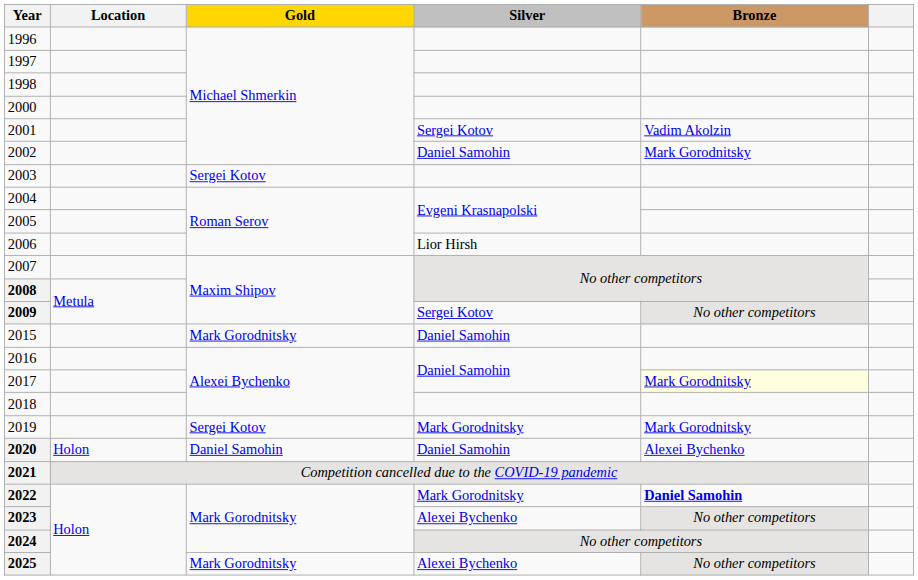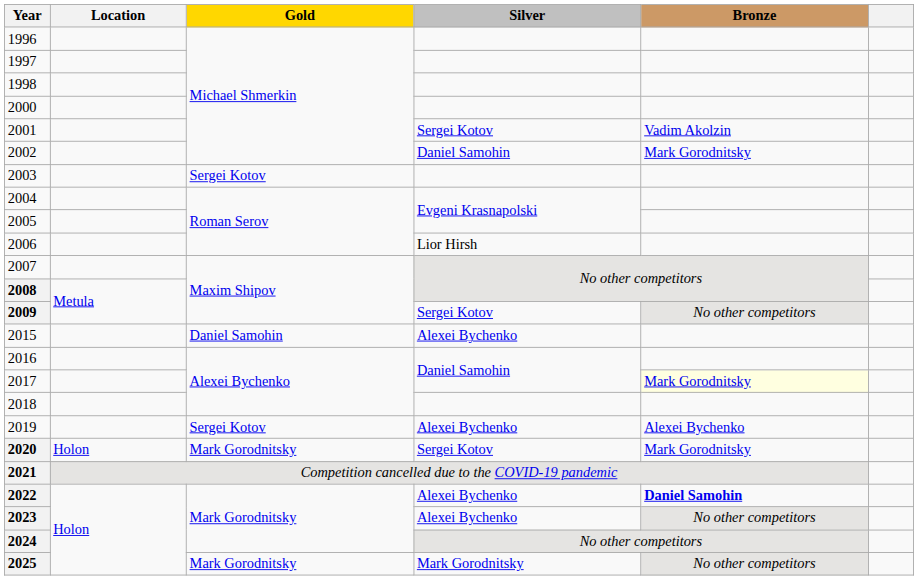2015 | Gold: Mark Gorodnitsky -> Daniel Samohin
2015 | Silver: Daniel Samohin -> Alexei Bychenko
2019 | Silver: Mark Gorodnitsky -> Alexei Bychenko
2019 | Bronze: Mark Gorodnitsky -> Alexei Bychenko
2020 | Gold: Daniel Samohin -> Mark Gorodnitsky
2020 | Silver: Daniel Samohin -> Sergei Kotov
2020 | Bronze: Alexei Bychenko -> Mark Gorodnitsky
2022 | Silver: Mark Gorodnitsky -> Alexei Bychenko
2025 | Silver: Alexei Bychenko -> Mark Gorodnitsky
